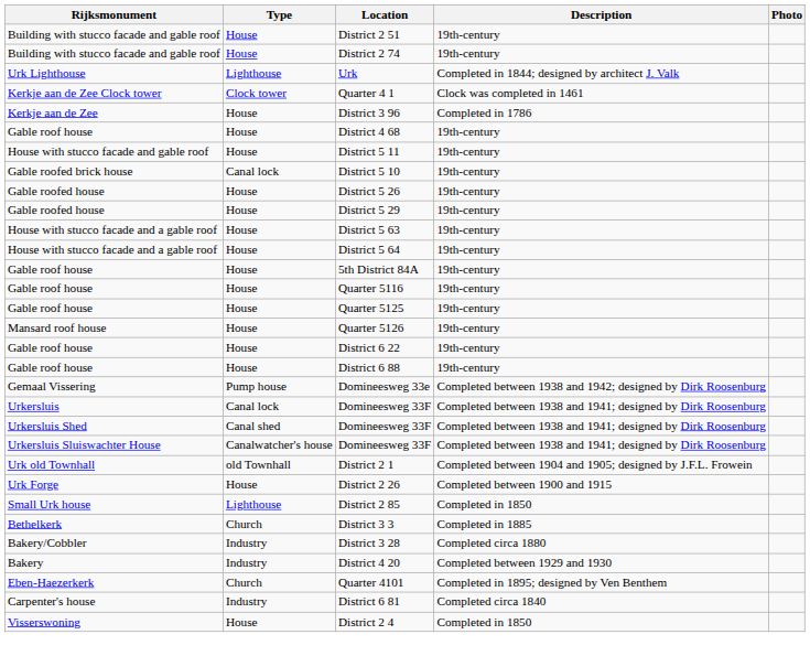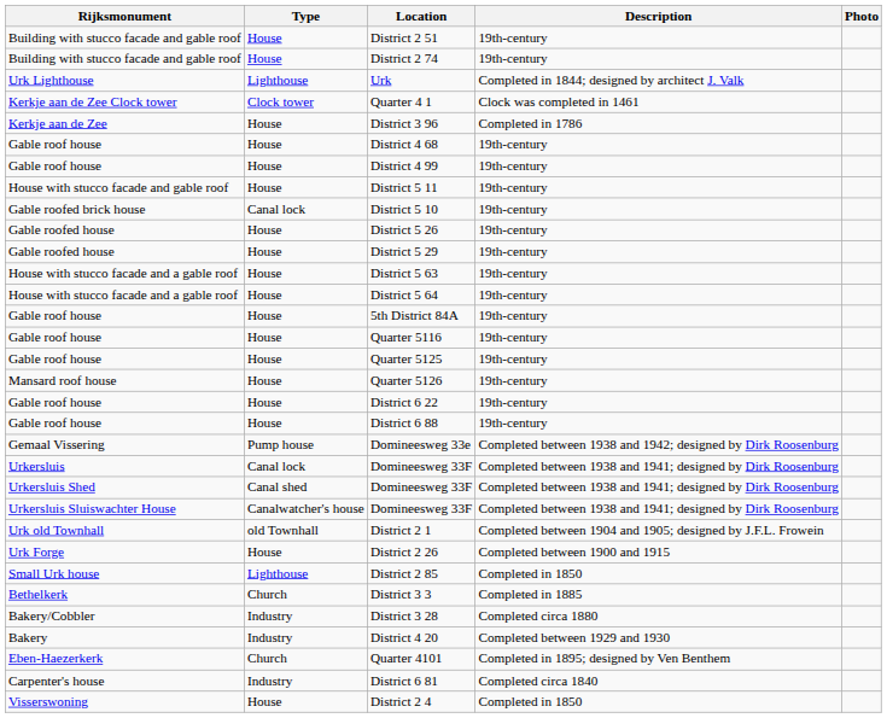+ row: Gable roof house | House | District 4 99 | 19th-century
